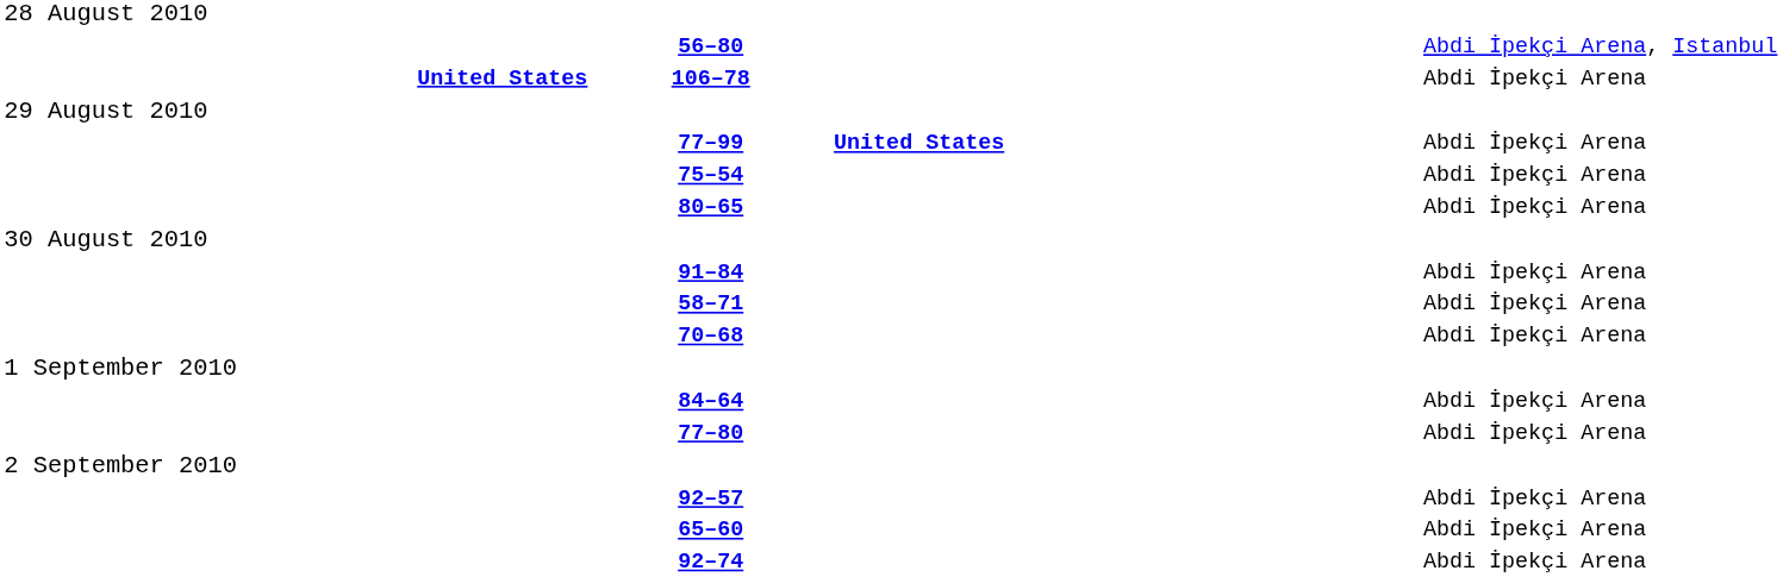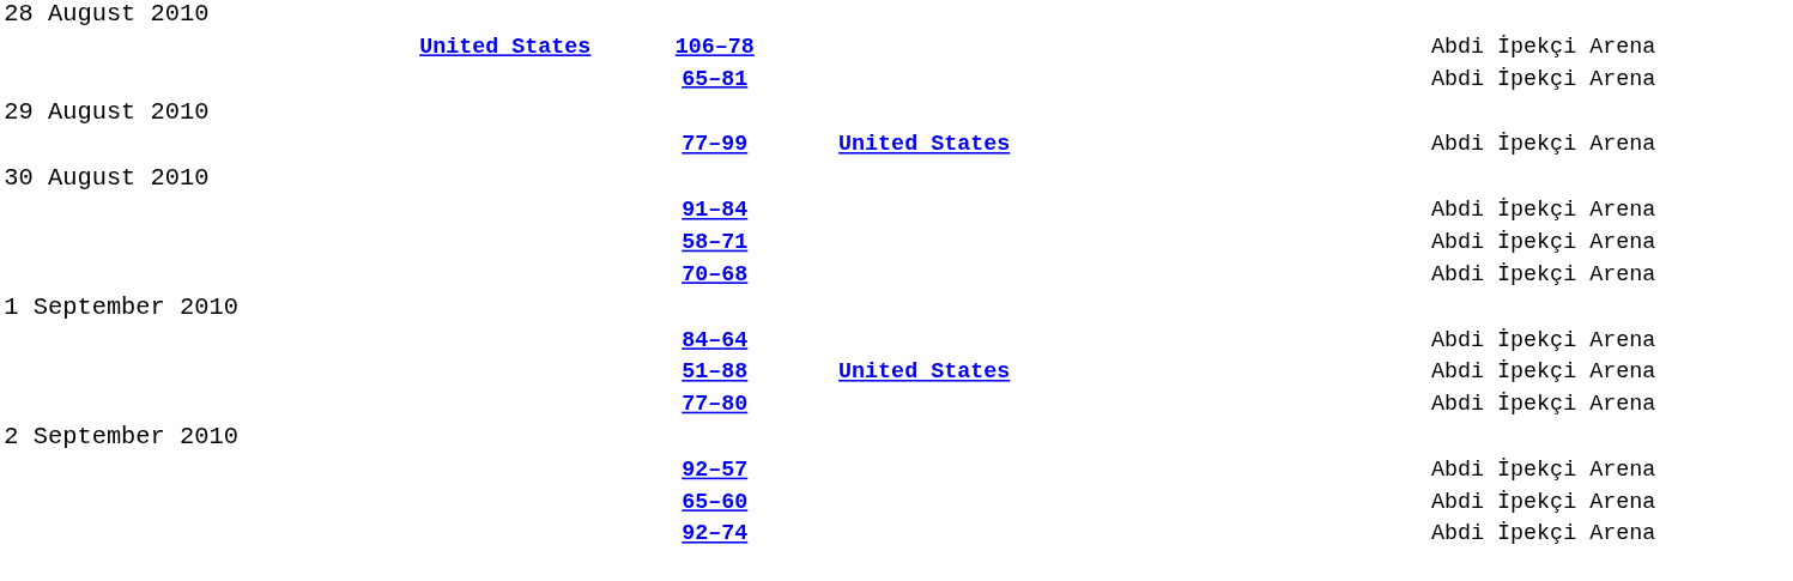- row: 56–80 | Abdi İpekçi Arena, Istanbul
+ row: 65–81 | Abdi İpekçi Arena
- row: 75–54 | Abdi İpekçi Arena
- row: 80–65 | Abdi İpekçi Arena
+ row: 51–88 | United States | Abdi İpekçi Arena
